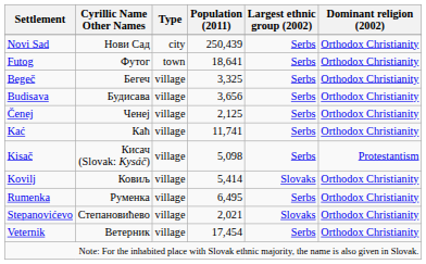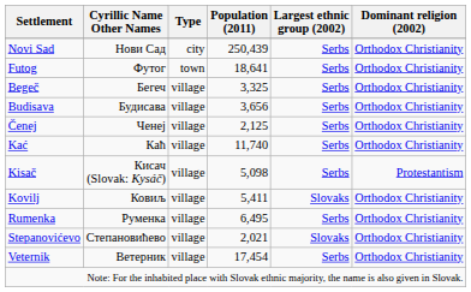Kać | Population (2011): 11,741 -> 11,740
Kovilj | Population (2011): 5,414 -> 5,411
